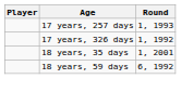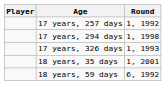17 years, 257 days | Round: 1, 1993 -> 1, 1992
+ row: 17 years, 294 days | 1, 1998
17 years, 326 days | Round: 1, 1992 -> 1, 1993
